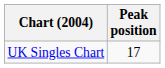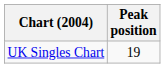UK Singles Chart | Peak position: 17 -> 19
